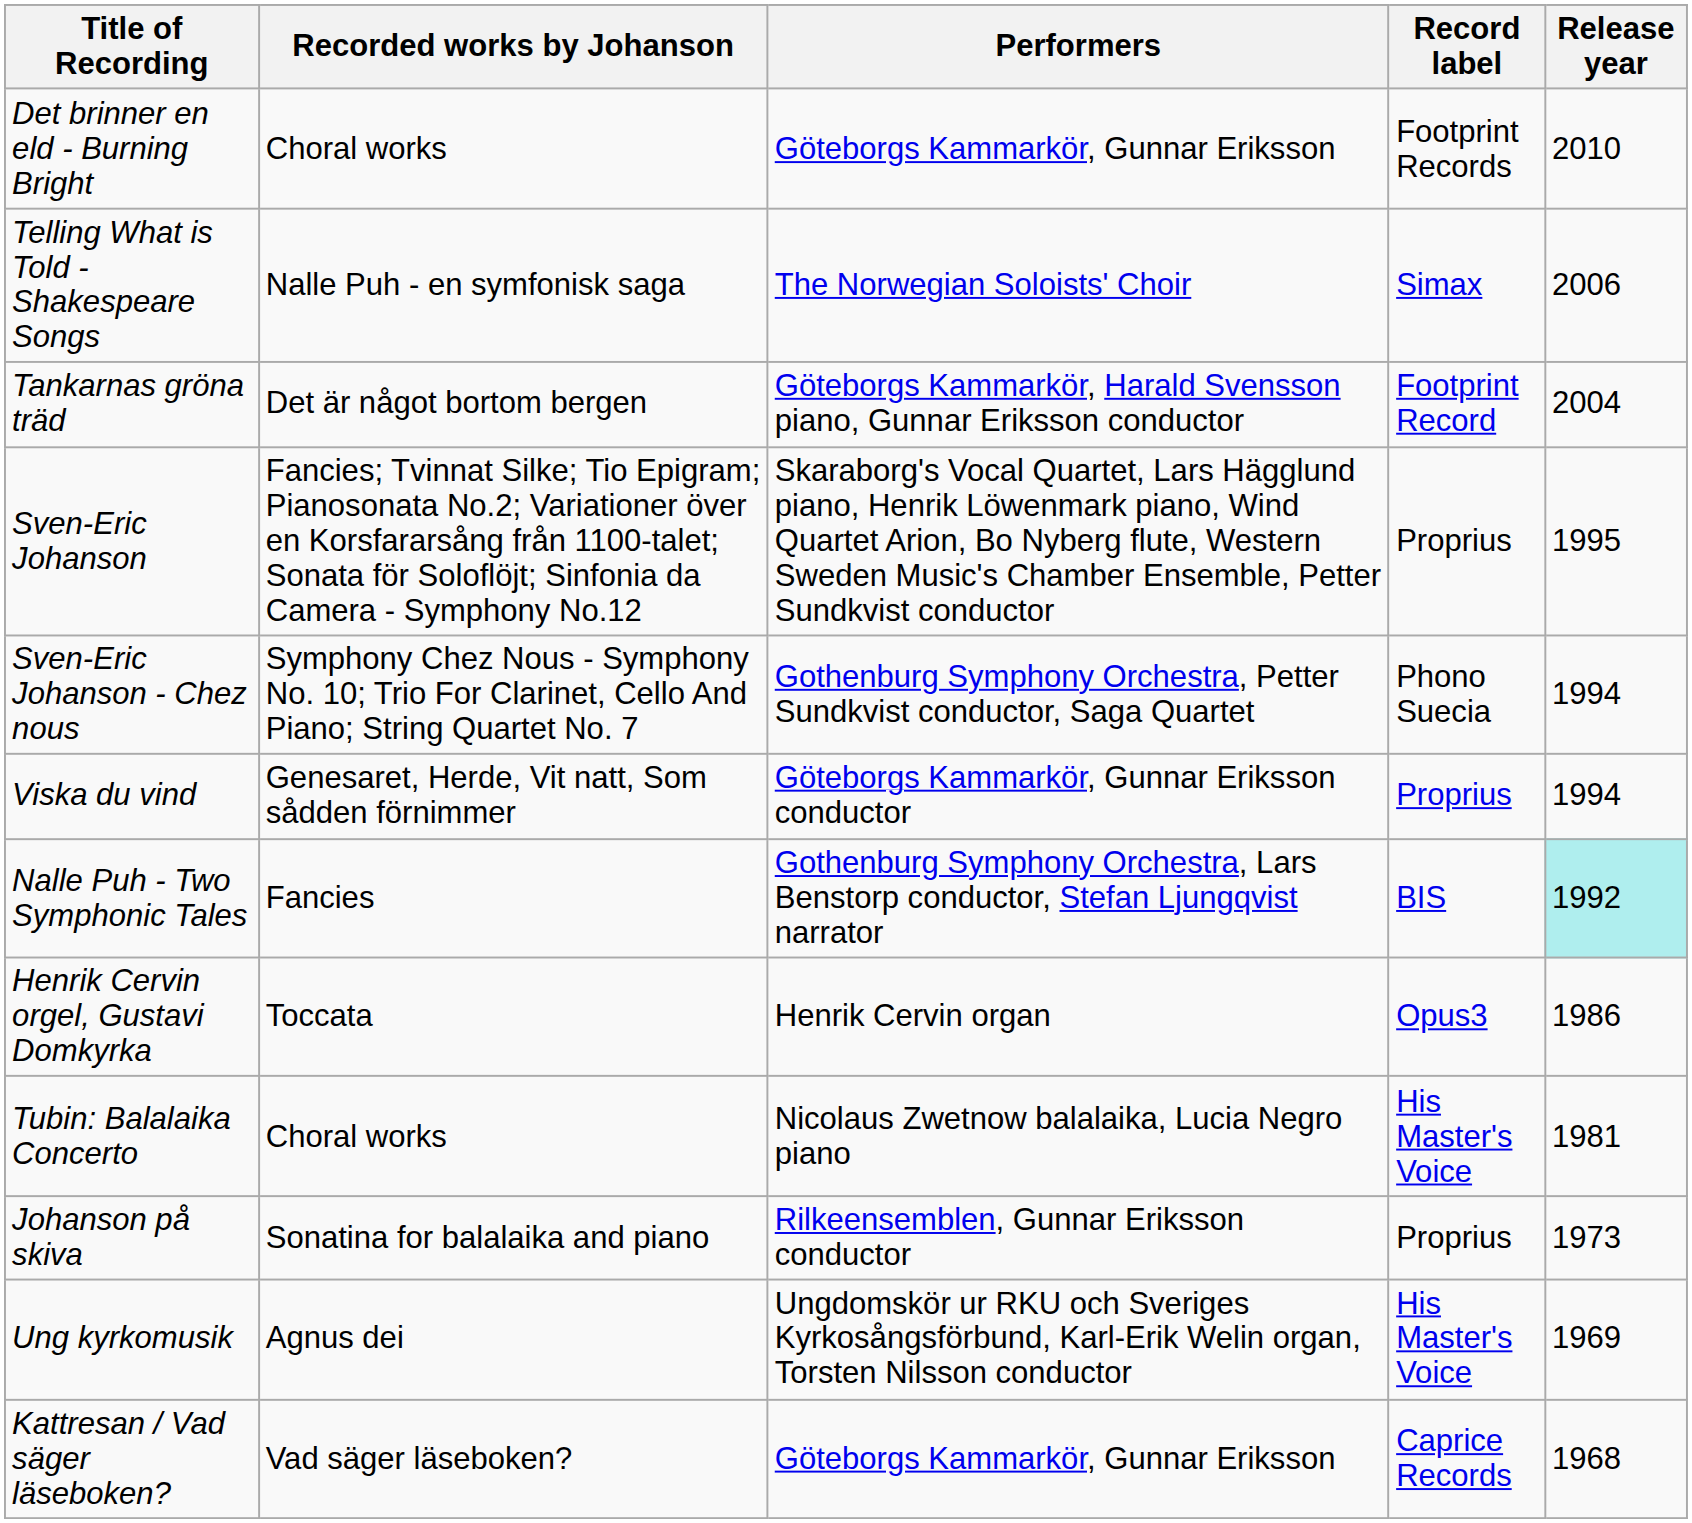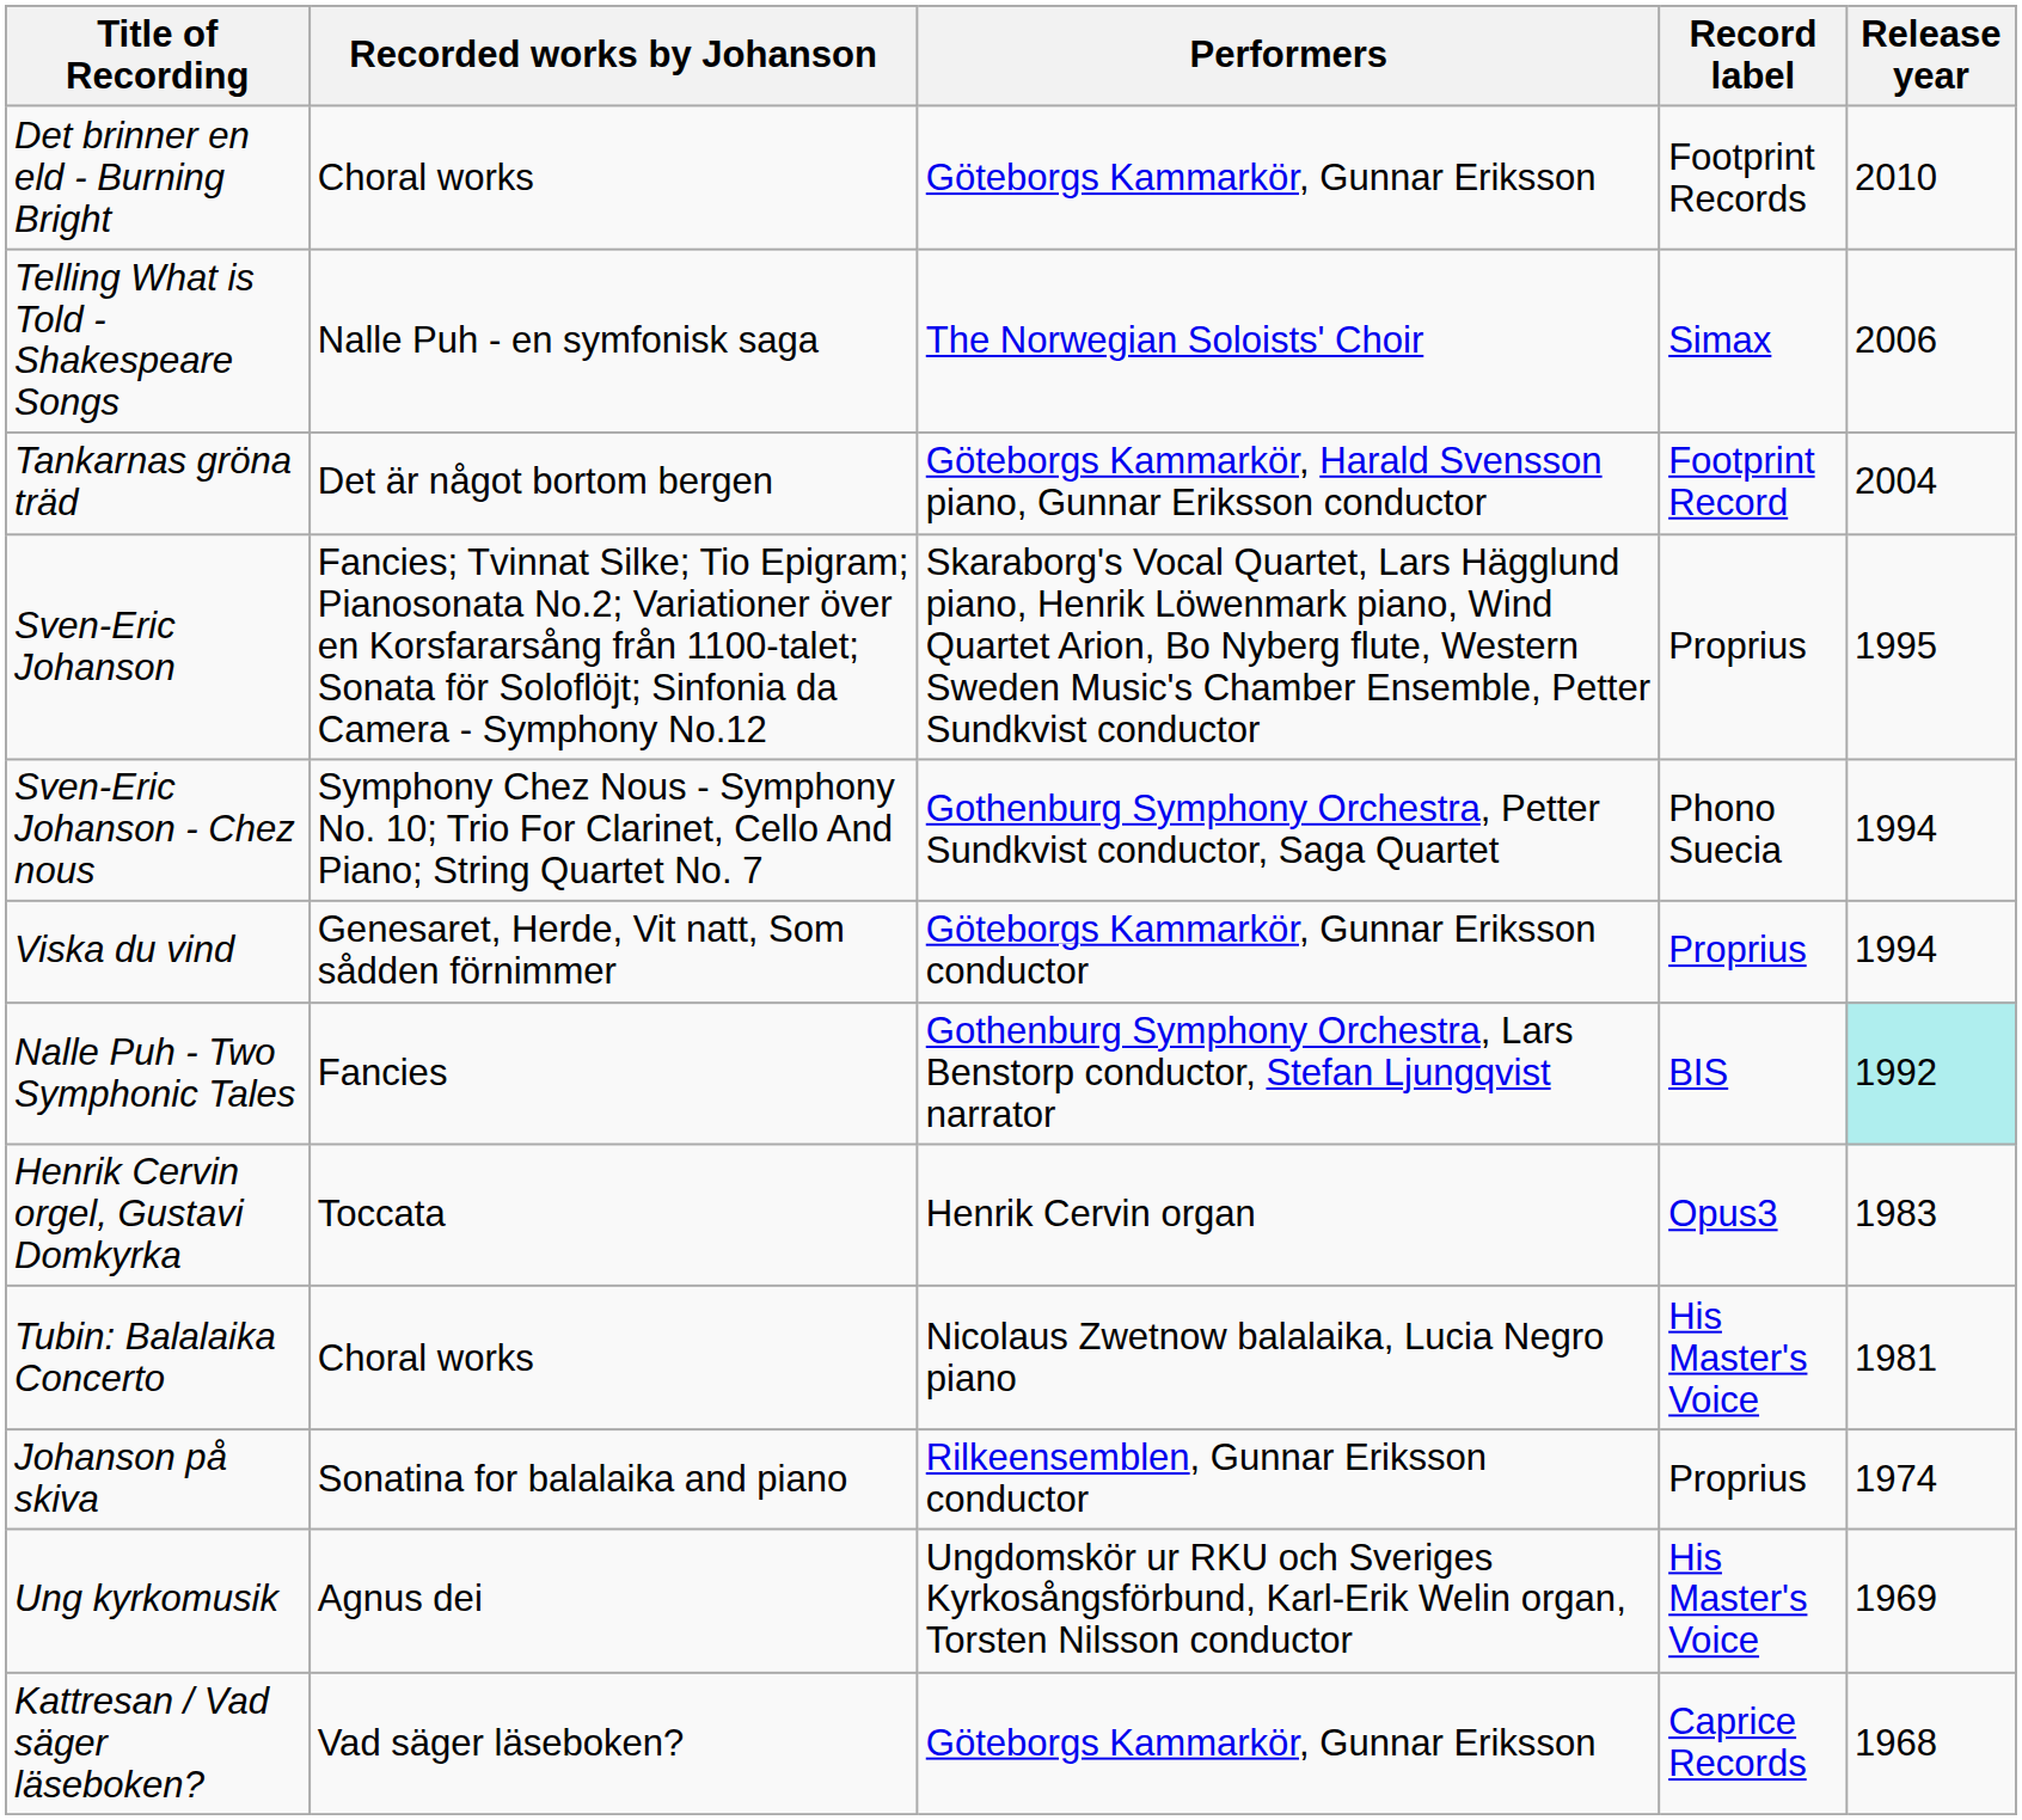Henrik Cervin orgel, Gustavi Domkyrka | Release year: 1986 -> 1983
Johanson på skiva | Release year: 1973 -> 1974
